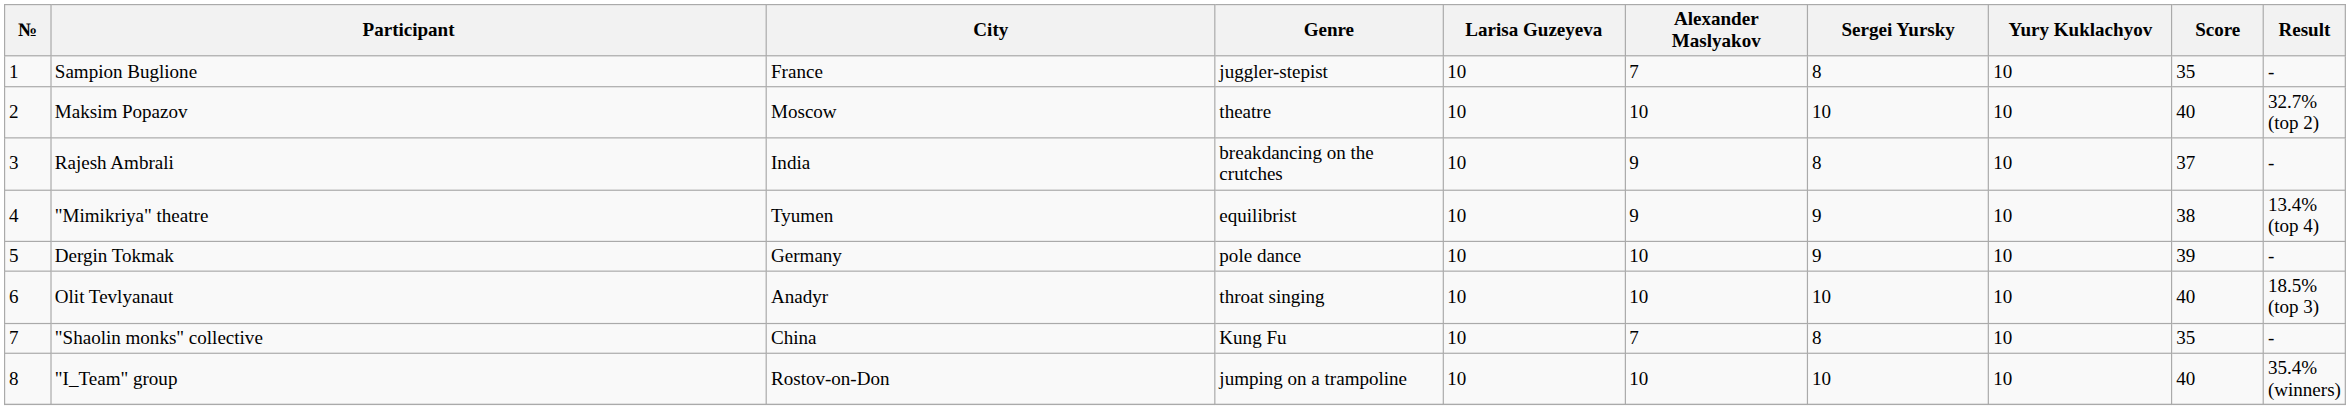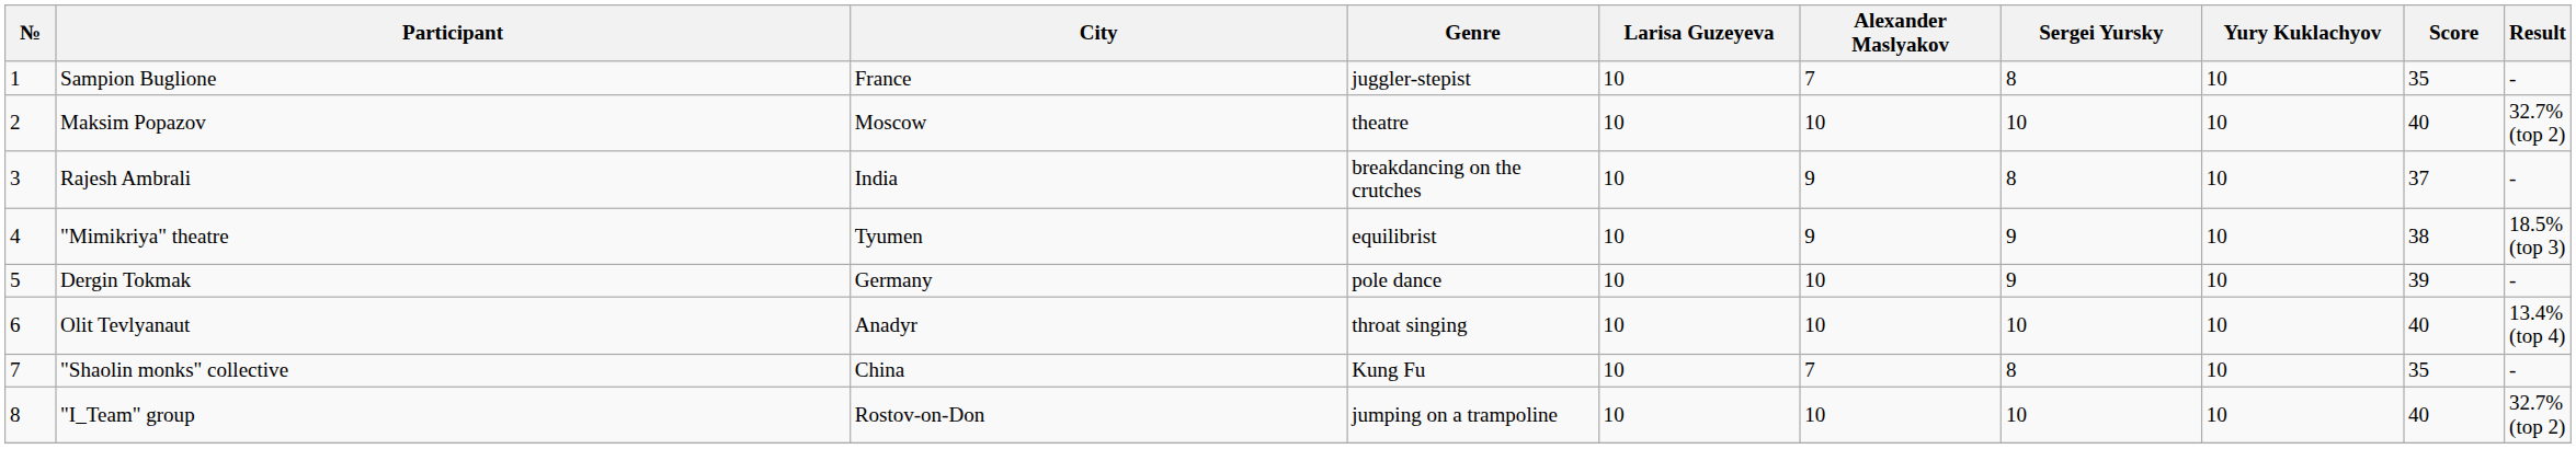"Mimikriya" theatre | Result: 13.4% (top 4) -> 18.5% (top 3)
Olit Tevlyanaut | Result: 18.5% (top 3) -> 13.4% (top 4)
"I_Team" group | Result: 35.4% (winners) -> 32.7% (top 2)
